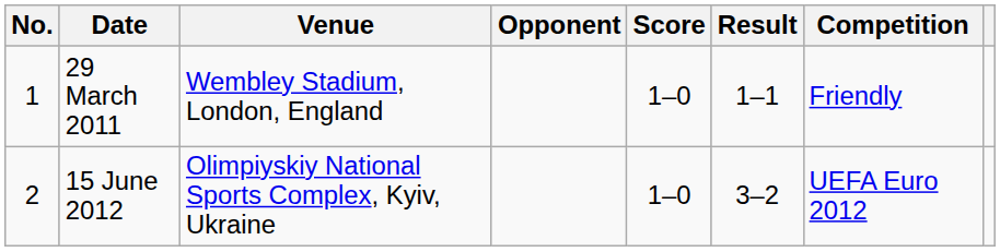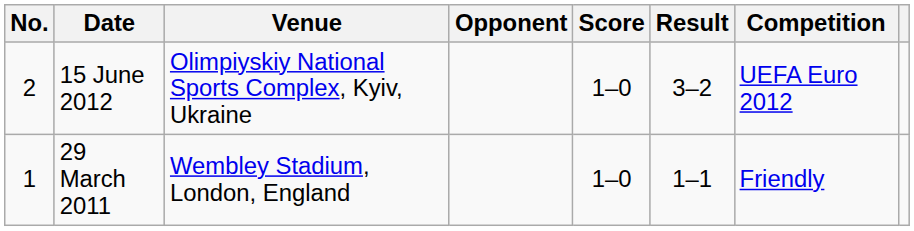rows swapped: 29 March 2011 <-> 15 June 2012
